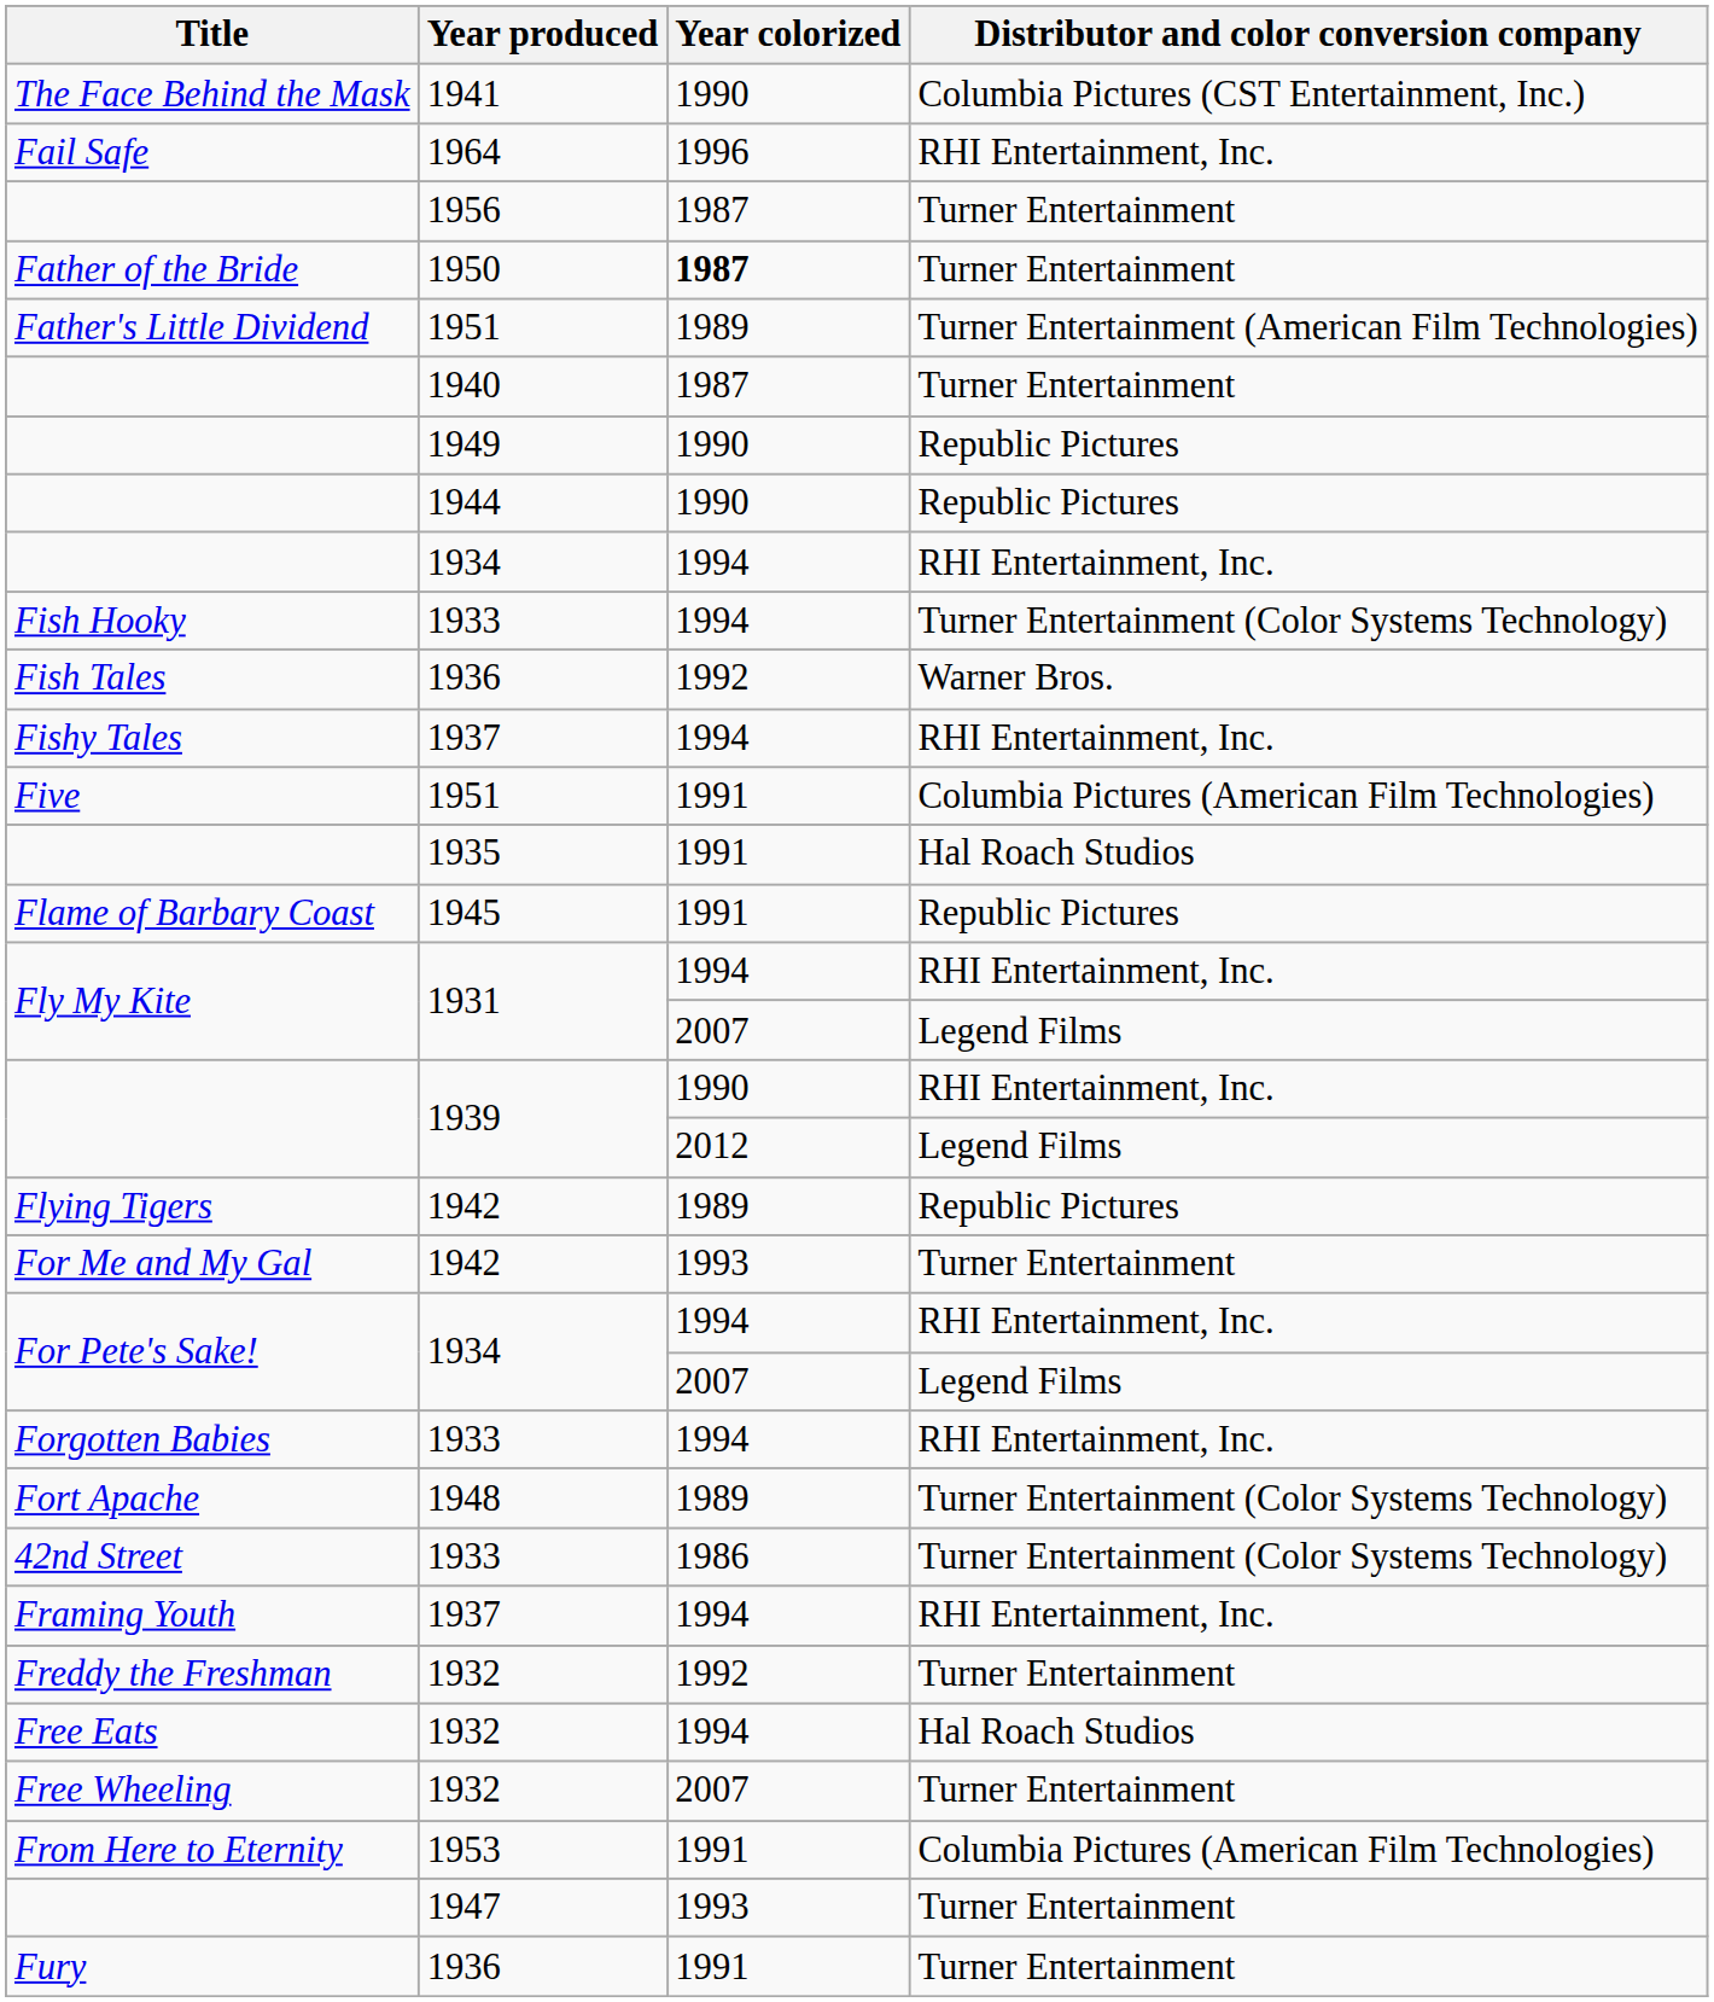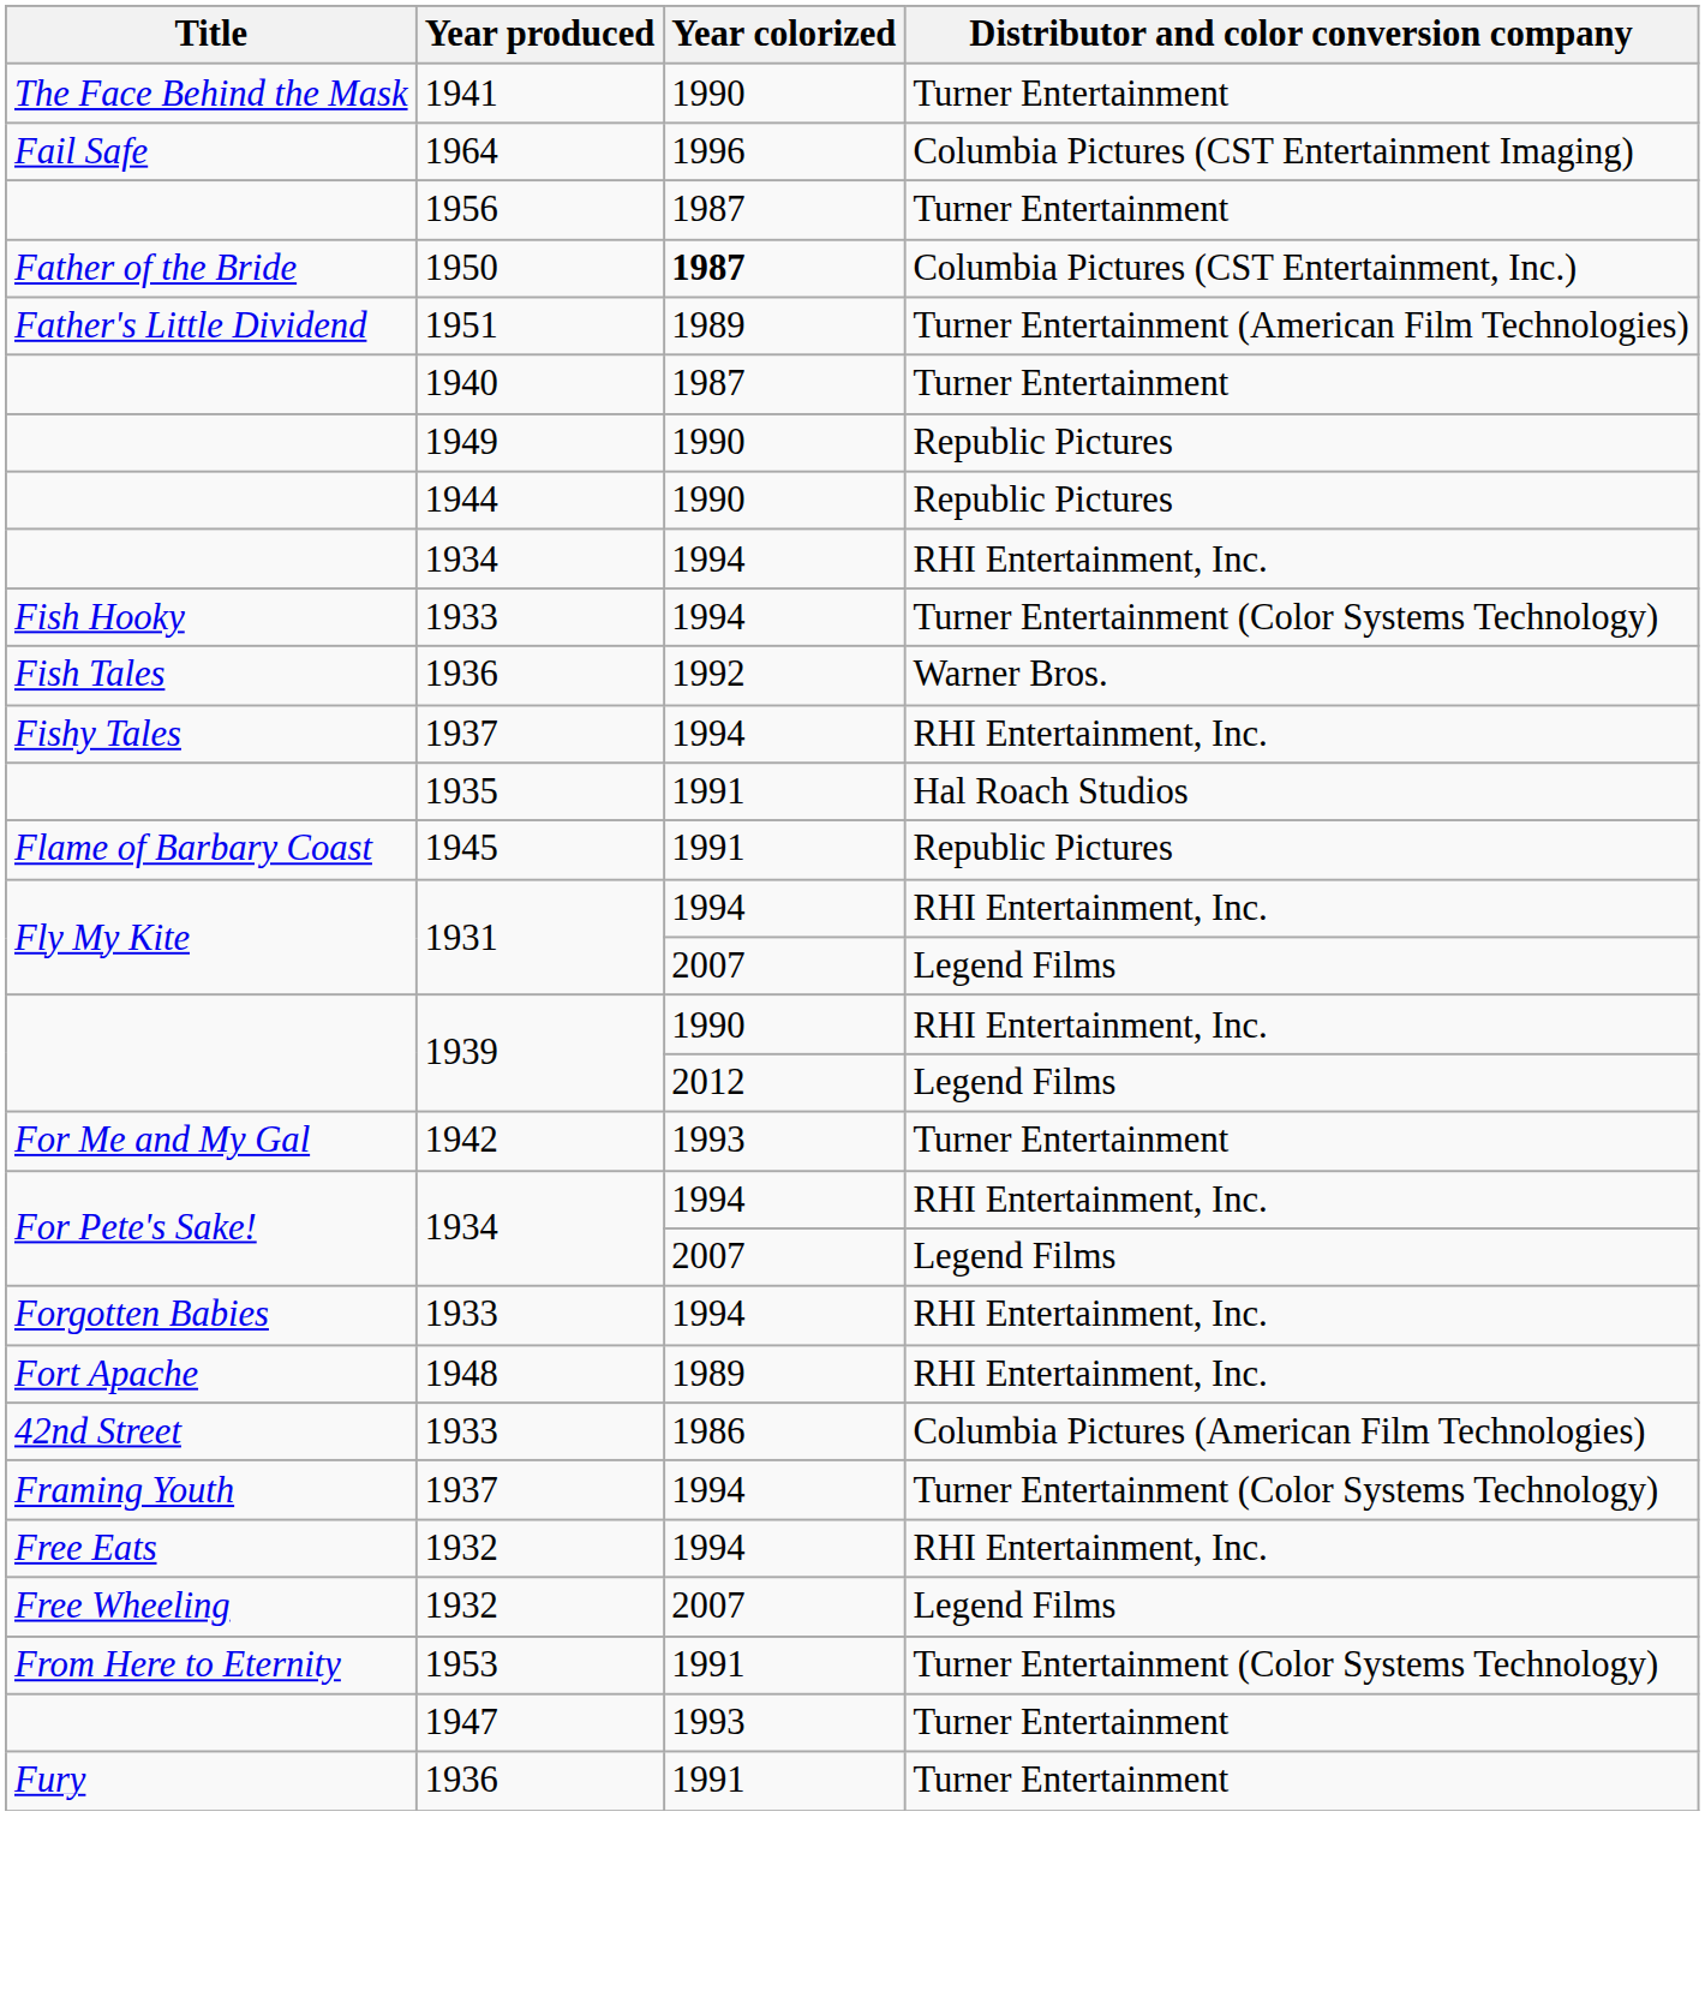The Face Behind the Mask | Distributor and color conversion company: Columbia Pictures (CST Entertainment, Inc.) -> Turner Entertainment
Fail Safe | Distributor and color conversion company: RHI Entertainment, Inc. -> Columbia Pictures (CST Entertainment Imaging)
Father of the Bride | Distributor and color conversion company: Turner Entertainment -> Columbia Pictures (CST Entertainment, Inc.)
- row: Five | 1951 | 1991 | Columbia Pictures (American Film Technologies)
- row: Flying Tigers | 1942 | 1989 | Republic Pictures
Fort Apache | Distributor and color conversion company: Turner Entertainment (Color Systems Technology) -> RHI Entertainment, Inc.
42nd Street | Distributor and color conversion company: Turner Entertainment (Color Systems Technology) -> Columbia Pictures (American Film Technologies)
Framing Youth | Distributor and color conversion company: RHI Entertainment, Inc. -> Turner Entertainment (Color Systems Technology)
- row: Freddy the Freshman | 1932 | 1992 | Turner Entertainment
Free Eats | Distributor and color conversion company: Hal Roach Studios -> RHI Entertainment, Inc.
Free Wheeling | Distributor and color conversion company: Turner Entertainment -> Legend Films
From Here to Eternity | Distributor and color conversion company: Columbia Pictures (American Film Technologies) -> Turner Entertainment (Color Systems Technology)
